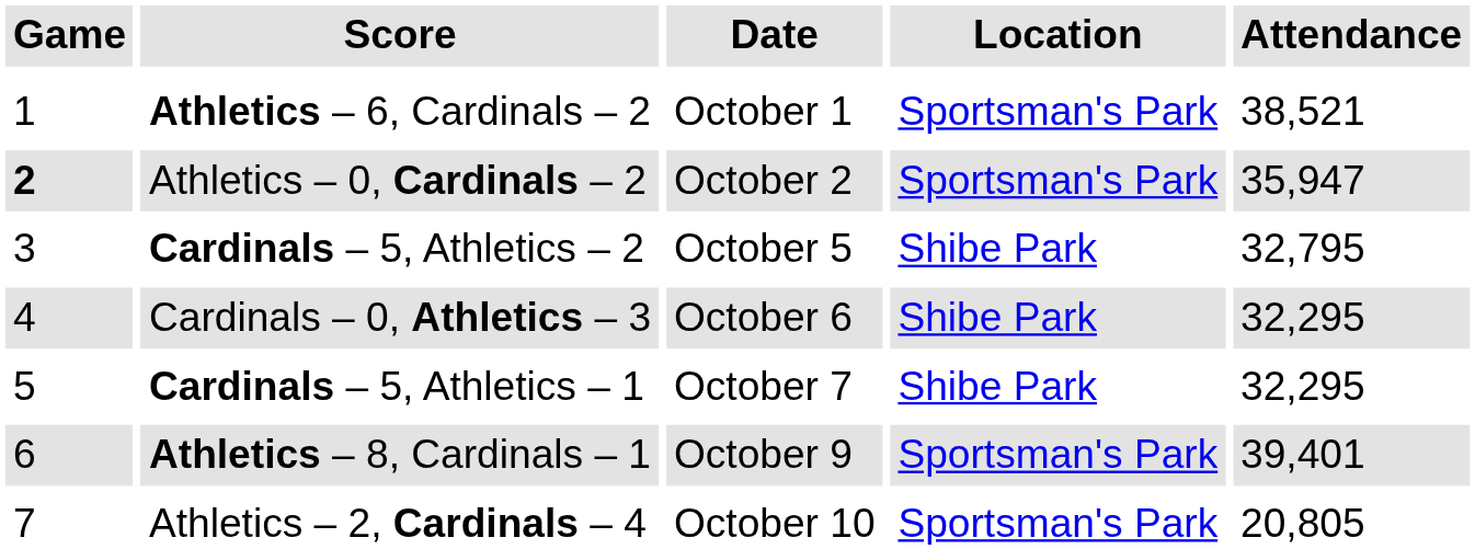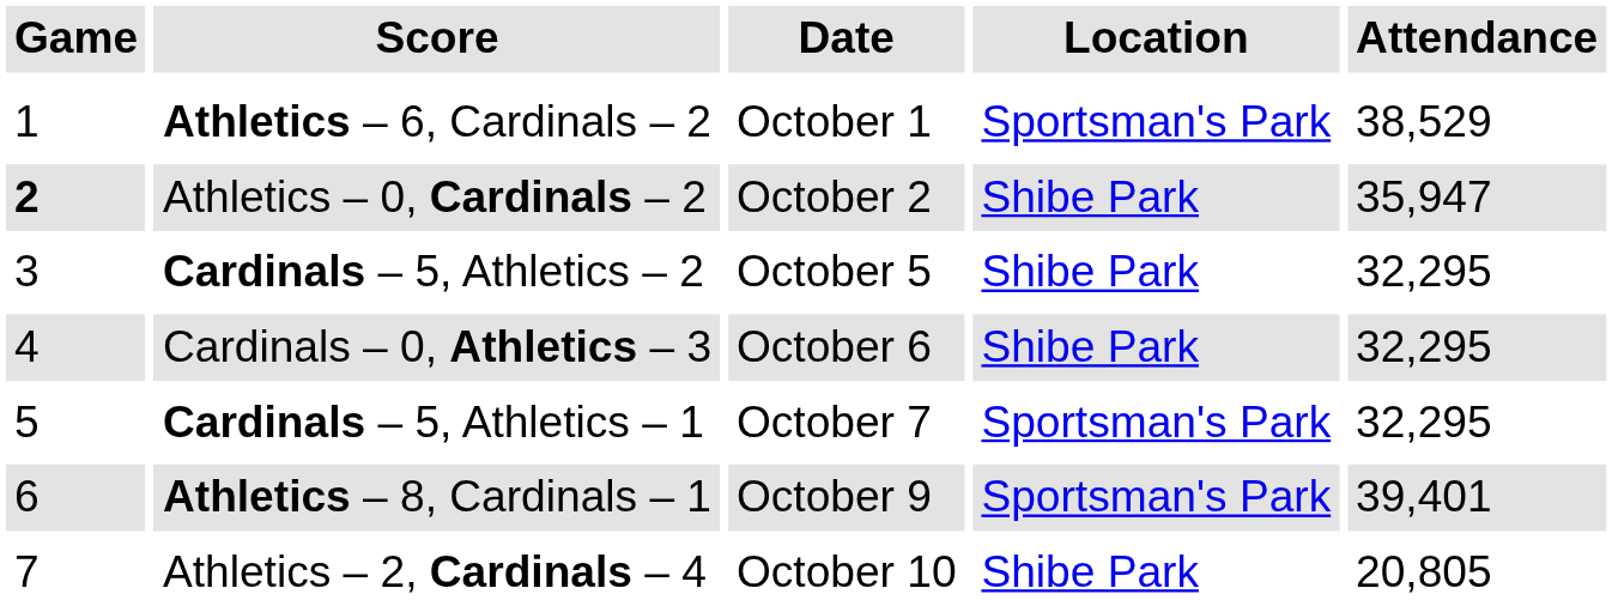Athletics – 6, Cardinals – 2 | Attendance: 38,521 -> 38,529
Athletics – 0, Cardinals – 2 | Location: Sportsman's Park -> Shibe Park
Cardinals – 5, Athletics – 2 | Attendance: 32,795 -> 32,295
Cardinals – 5, Athletics – 1 | Location: Shibe Park -> Sportsman's Park
Athletics – 2, Cardinals – 4 | Location: Sportsman's Park -> Shibe Park
